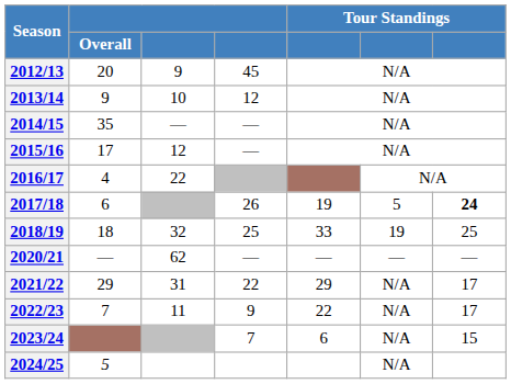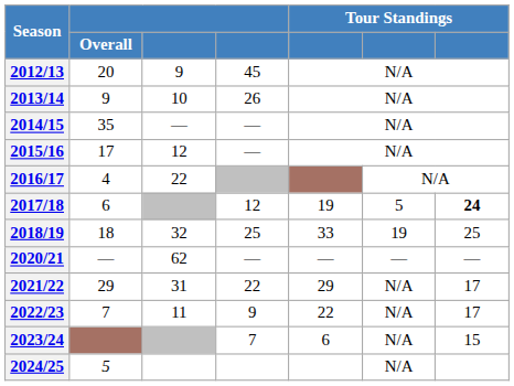2013/14 | column 4: 12 -> 26
2017/18 | column 4: 26 -> 12
